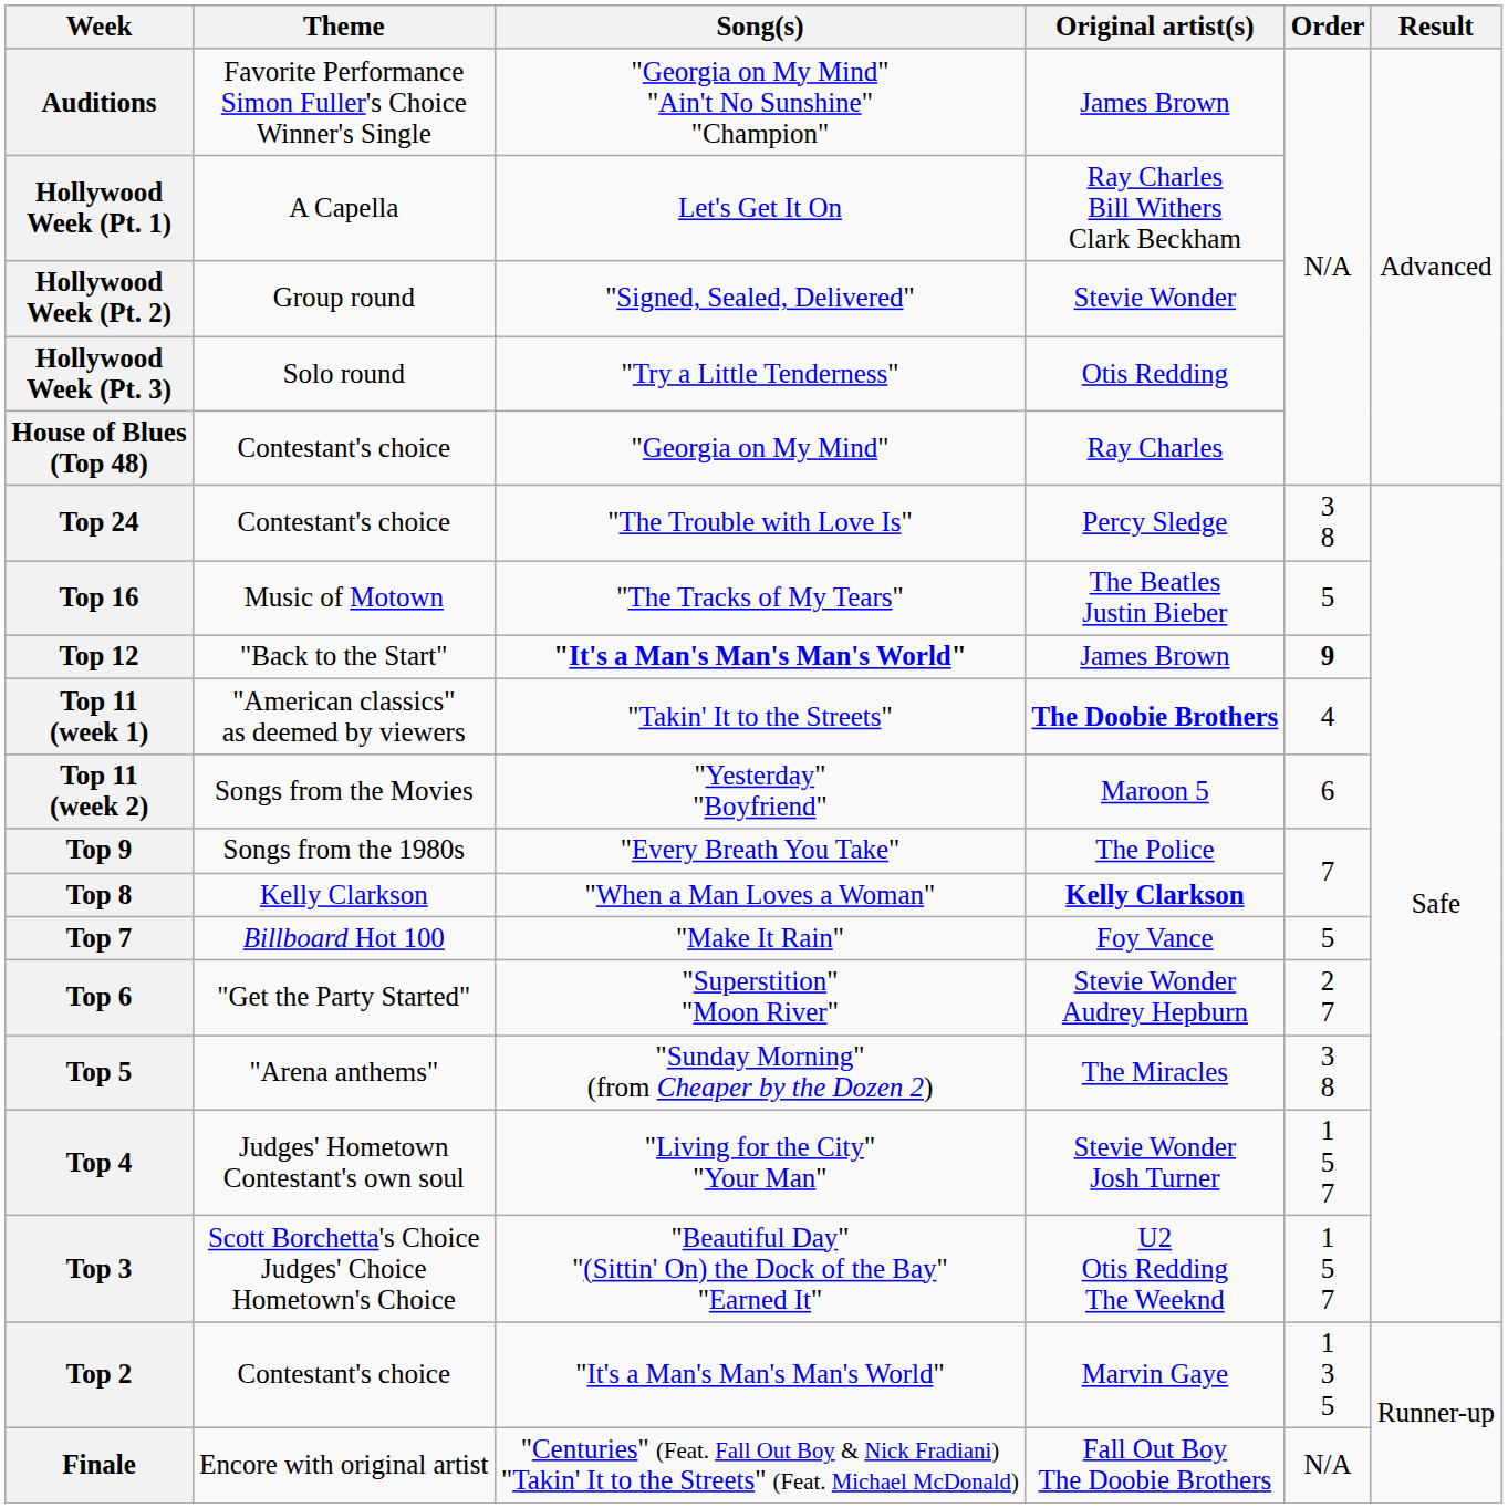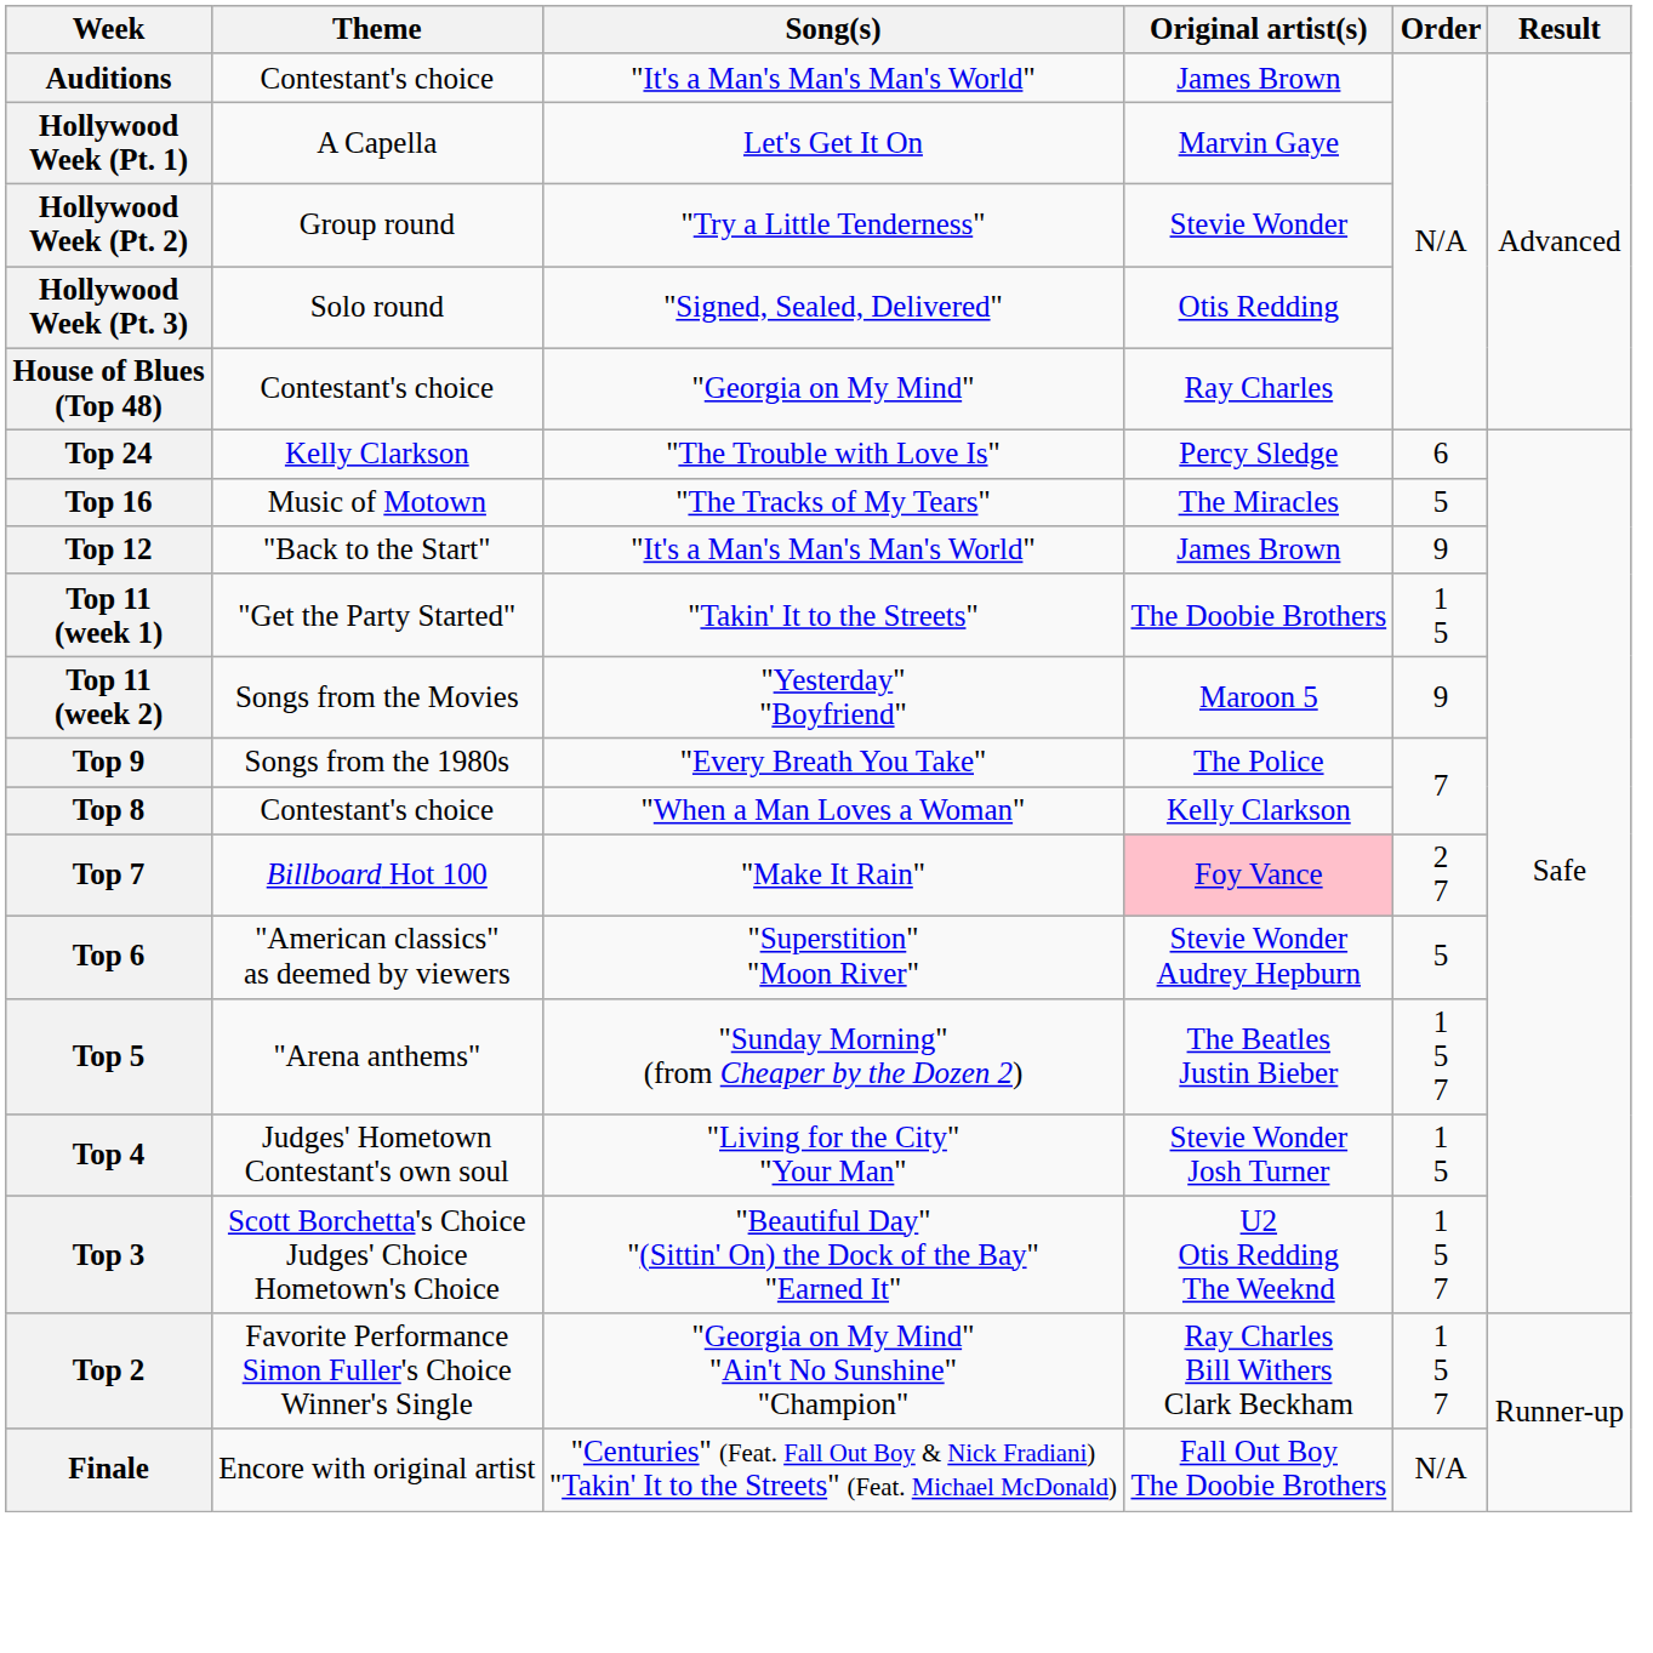Auditions | Theme: Favorite Performance Simon Fuller's Choice Winner's Single -> Contestant's choice
Auditions | Song(s): "Georgia on My Mind" "Ain't No Sunshine" "Champion" -> "It's a Man's Man's Man's World"
Hollywood Week (Pt. 1) | Original artist(s): Ray Charles Bill Withers Clark Beckham -> Marvin Gaye
Hollywood Week (Pt. 2) | Song(s): "Signed, Sealed, Delivered" -> "Try a Little Tenderness"
Hollywood Week (Pt. 3) | Song(s): "Try a Little Tenderness" -> "Signed, Sealed, Delivered"
Top 24 | Theme: Contestant's choice -> Kelly Clarkson
Top 24 | Order: 3 8 -> 6
Top 16 | Original artist(s): The Beatles Justin Bieber -> The Miracles
Top 12 | Song(s): bold -> normal
Top 12 | Order: bold -> normal
Top 11 (week 1) | Theme: "American classics" as deemed by viewers -> "Get the Party Started"
Top 11 (week 1) | Original artist(s): bold -> normal
Top 11 (week 1) | Order: 4 -> 1 5
Top 11 (week 2) | Order: 6 -> 9
Top 8 | Theme: Kelly Clarkson -> Contestant's choice
Top 8 | Original artist(s): bold -> normal
Top 7 | Original artist(s): no background -> pink background
Top 7 | Order: 5 -> 2 7
Top 6 | Theme: "Get the Party Started" -> "American classics" as deemed by viewers
Top 6 | Order: 2 7 -> 5
Top 5 | Original artist(s): The Miracles -> The Beatles Justin Bieber
Top 5 | Order: 3 8 -> 1 5 7
Top 4 | Order: 1 5 7 -> 1 5
Top 2 | Theme: Contestant's choice -> Favorite Performance Simon Fuller's Choice Winner's Single
Top 2 | Song(s): "It's a Man's Man's Man's World" -> "Georgia on My Mind" "Ain't No Sunshine" "Champion"
Top 2 | Original artist(s): Marvin Gaye -> Ray Charles Bill Withers Clark Beckham
Top 2 | Order: 1 3 5 -> 1 5 7
